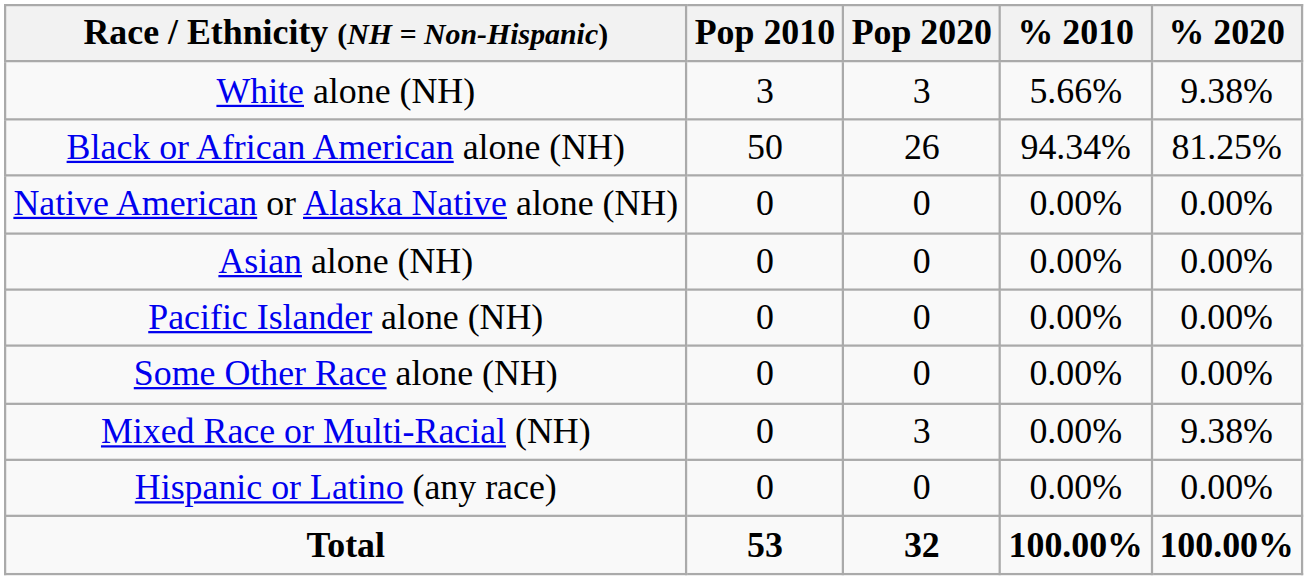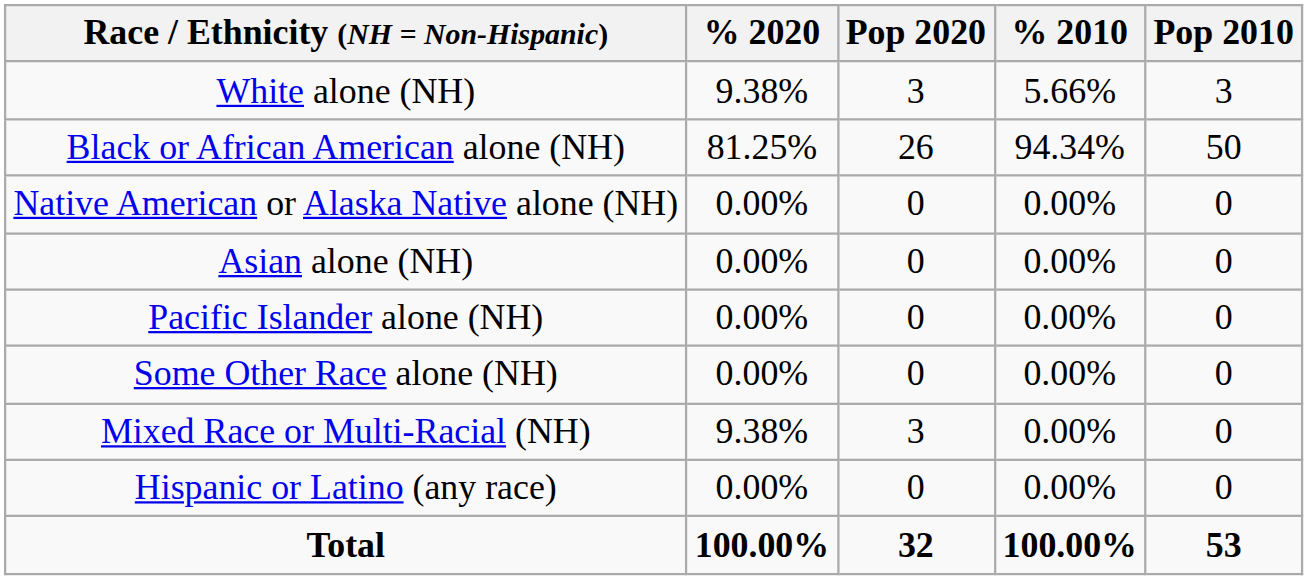columns swapped: Pop 2010 <-> % 2020
